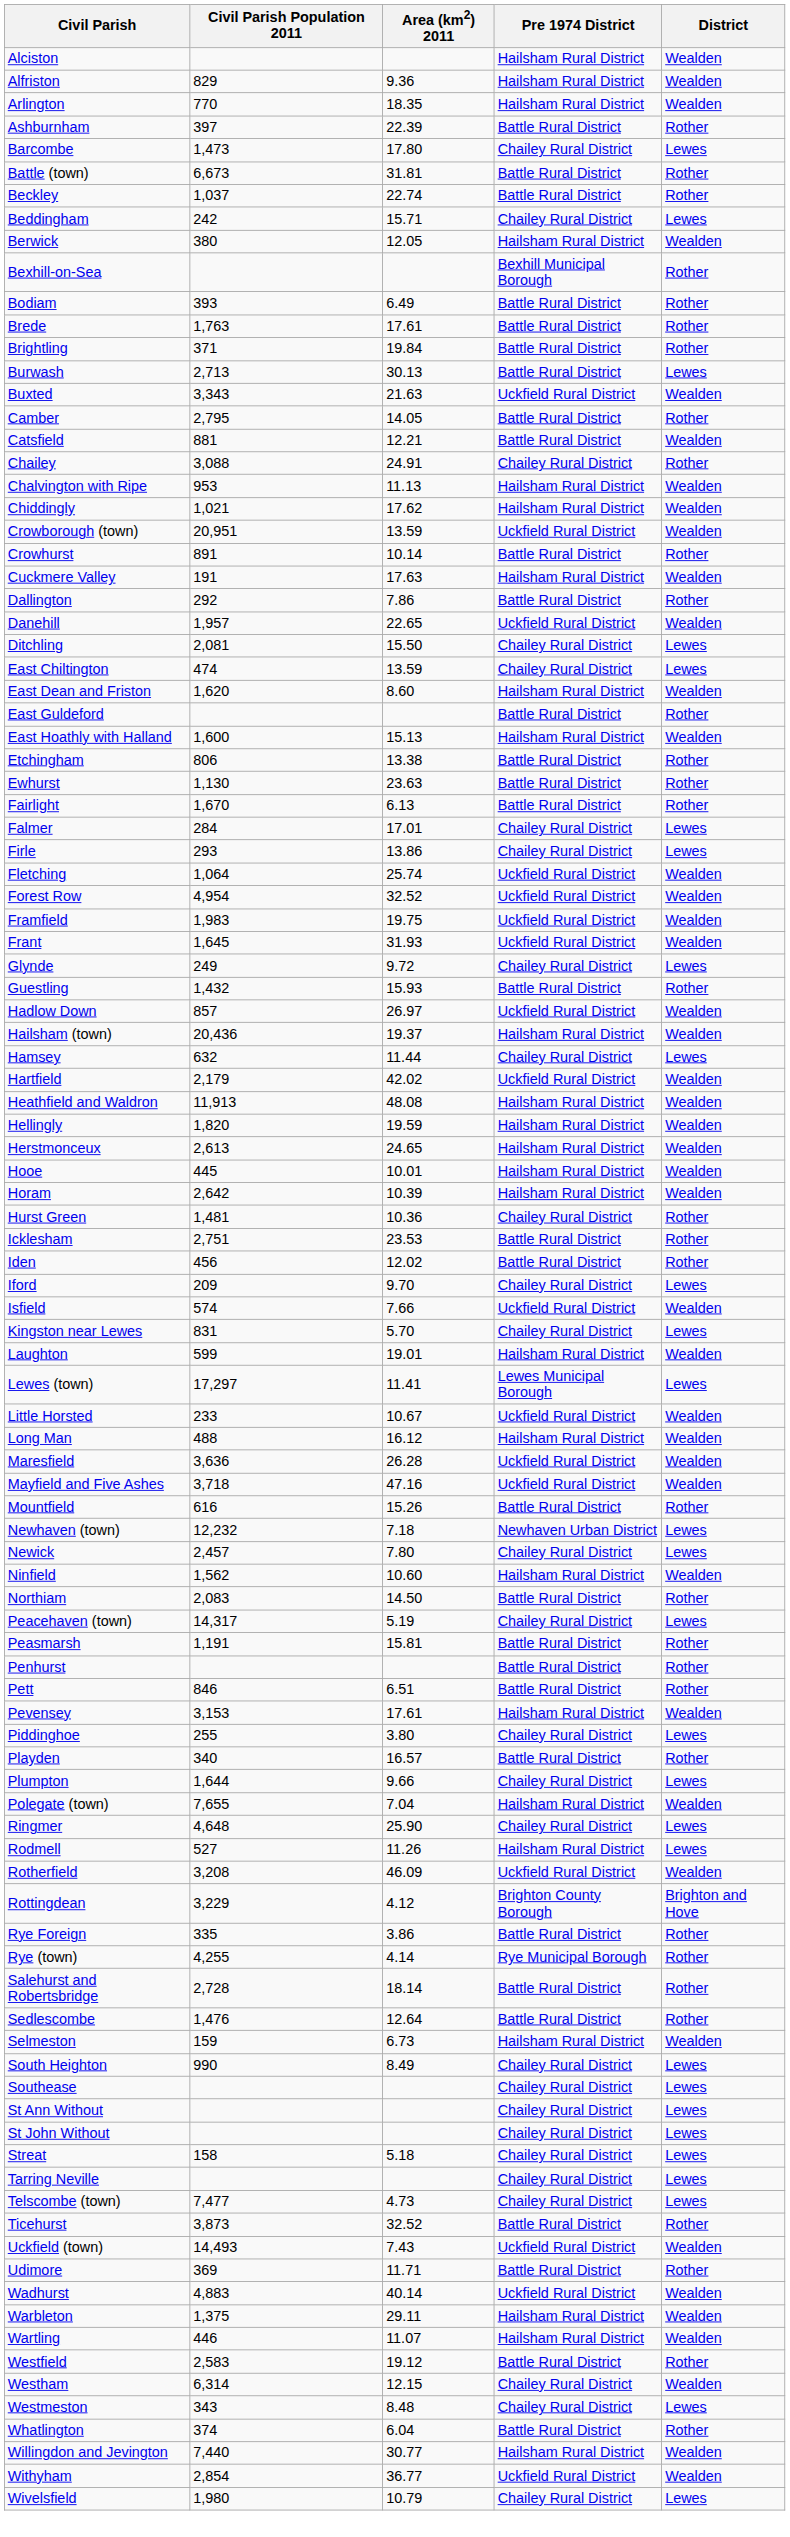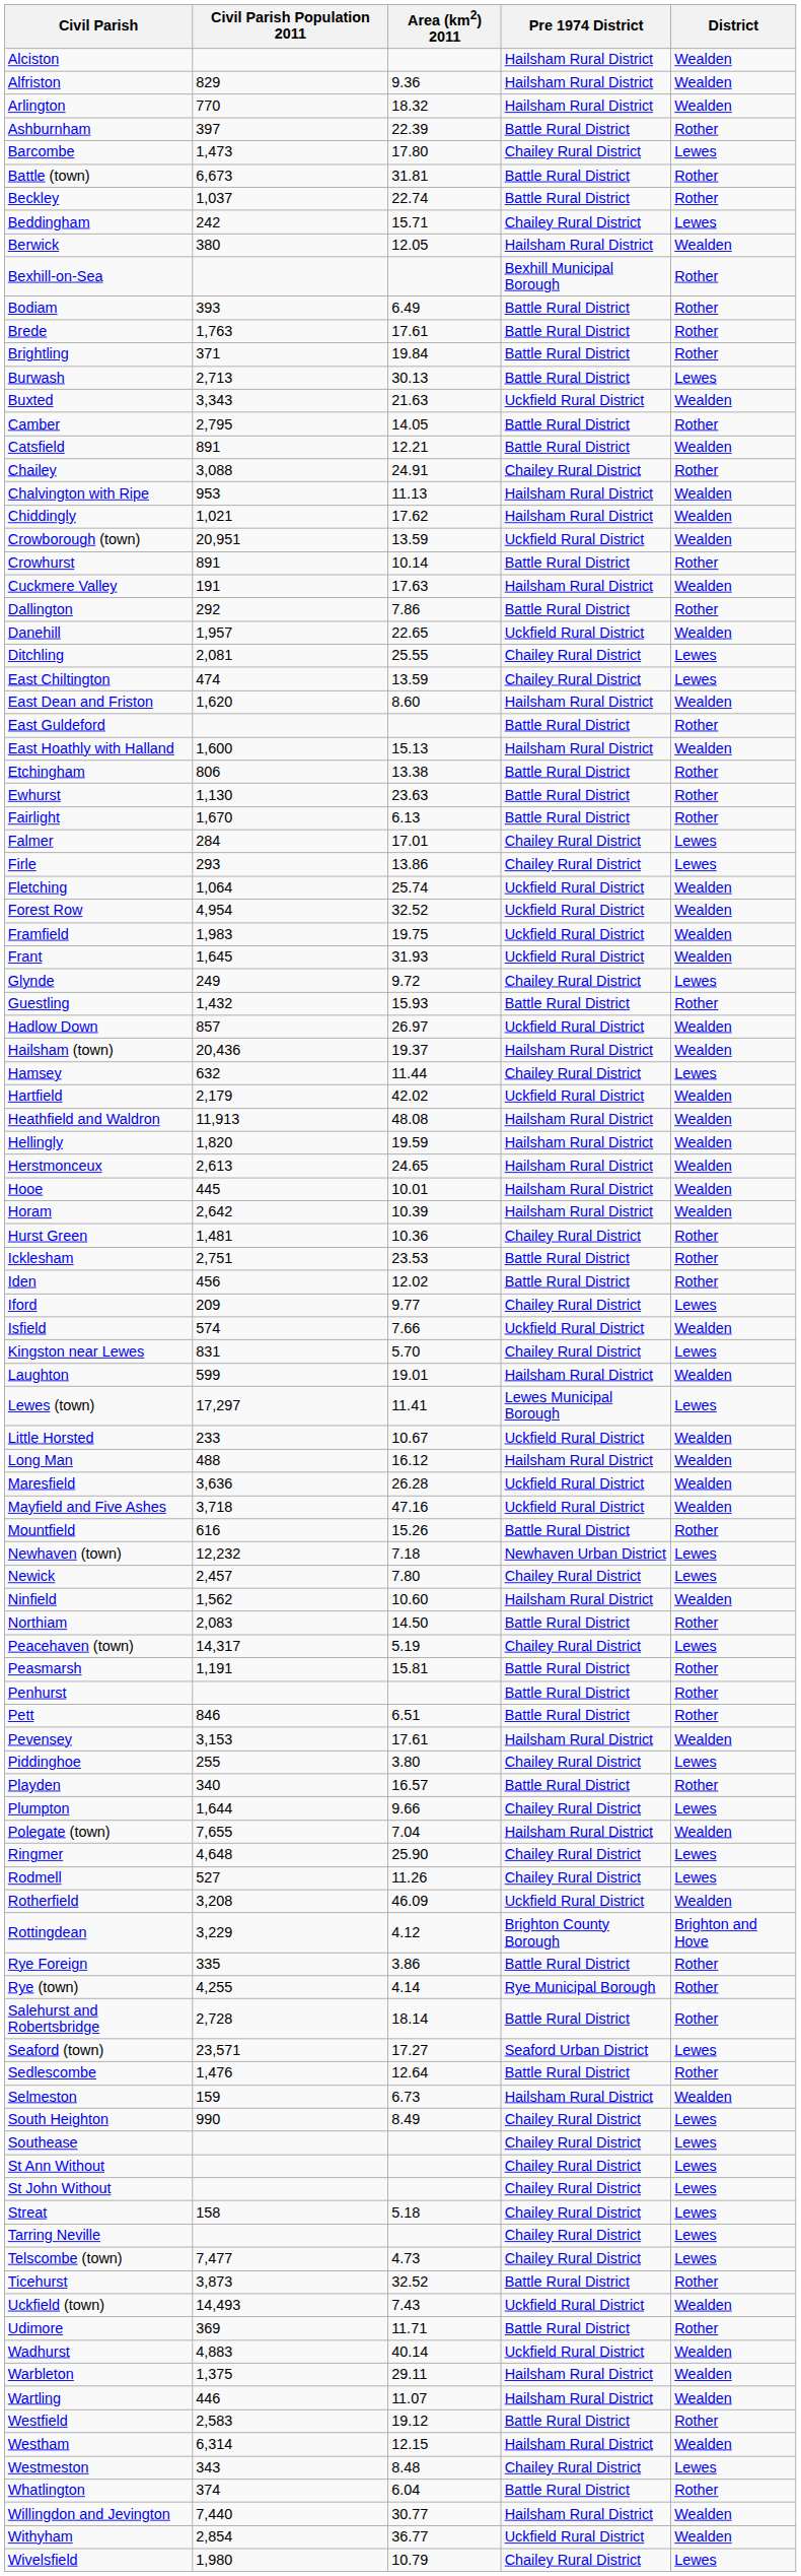Arlington | Area (km2) 2011: 18.35 -> 18.32
Catsfield | Civil Parish Population 2011: 881 -> 891
Ditchling | Area (km2) 2011: 15.50 -> 25.55
Iford | Area (km2) 2011: 9.70 -> 9.77
Rodmell | Pre 1974 District: Hailsham Rural District -> Chailey Rural District
+ row: Seaford (town) | 23,571 | 17.27 | Seaford Urban District | Lewes
Westham | Pre 1974 District: Chailey Rural District -> Hailsham Rural District
